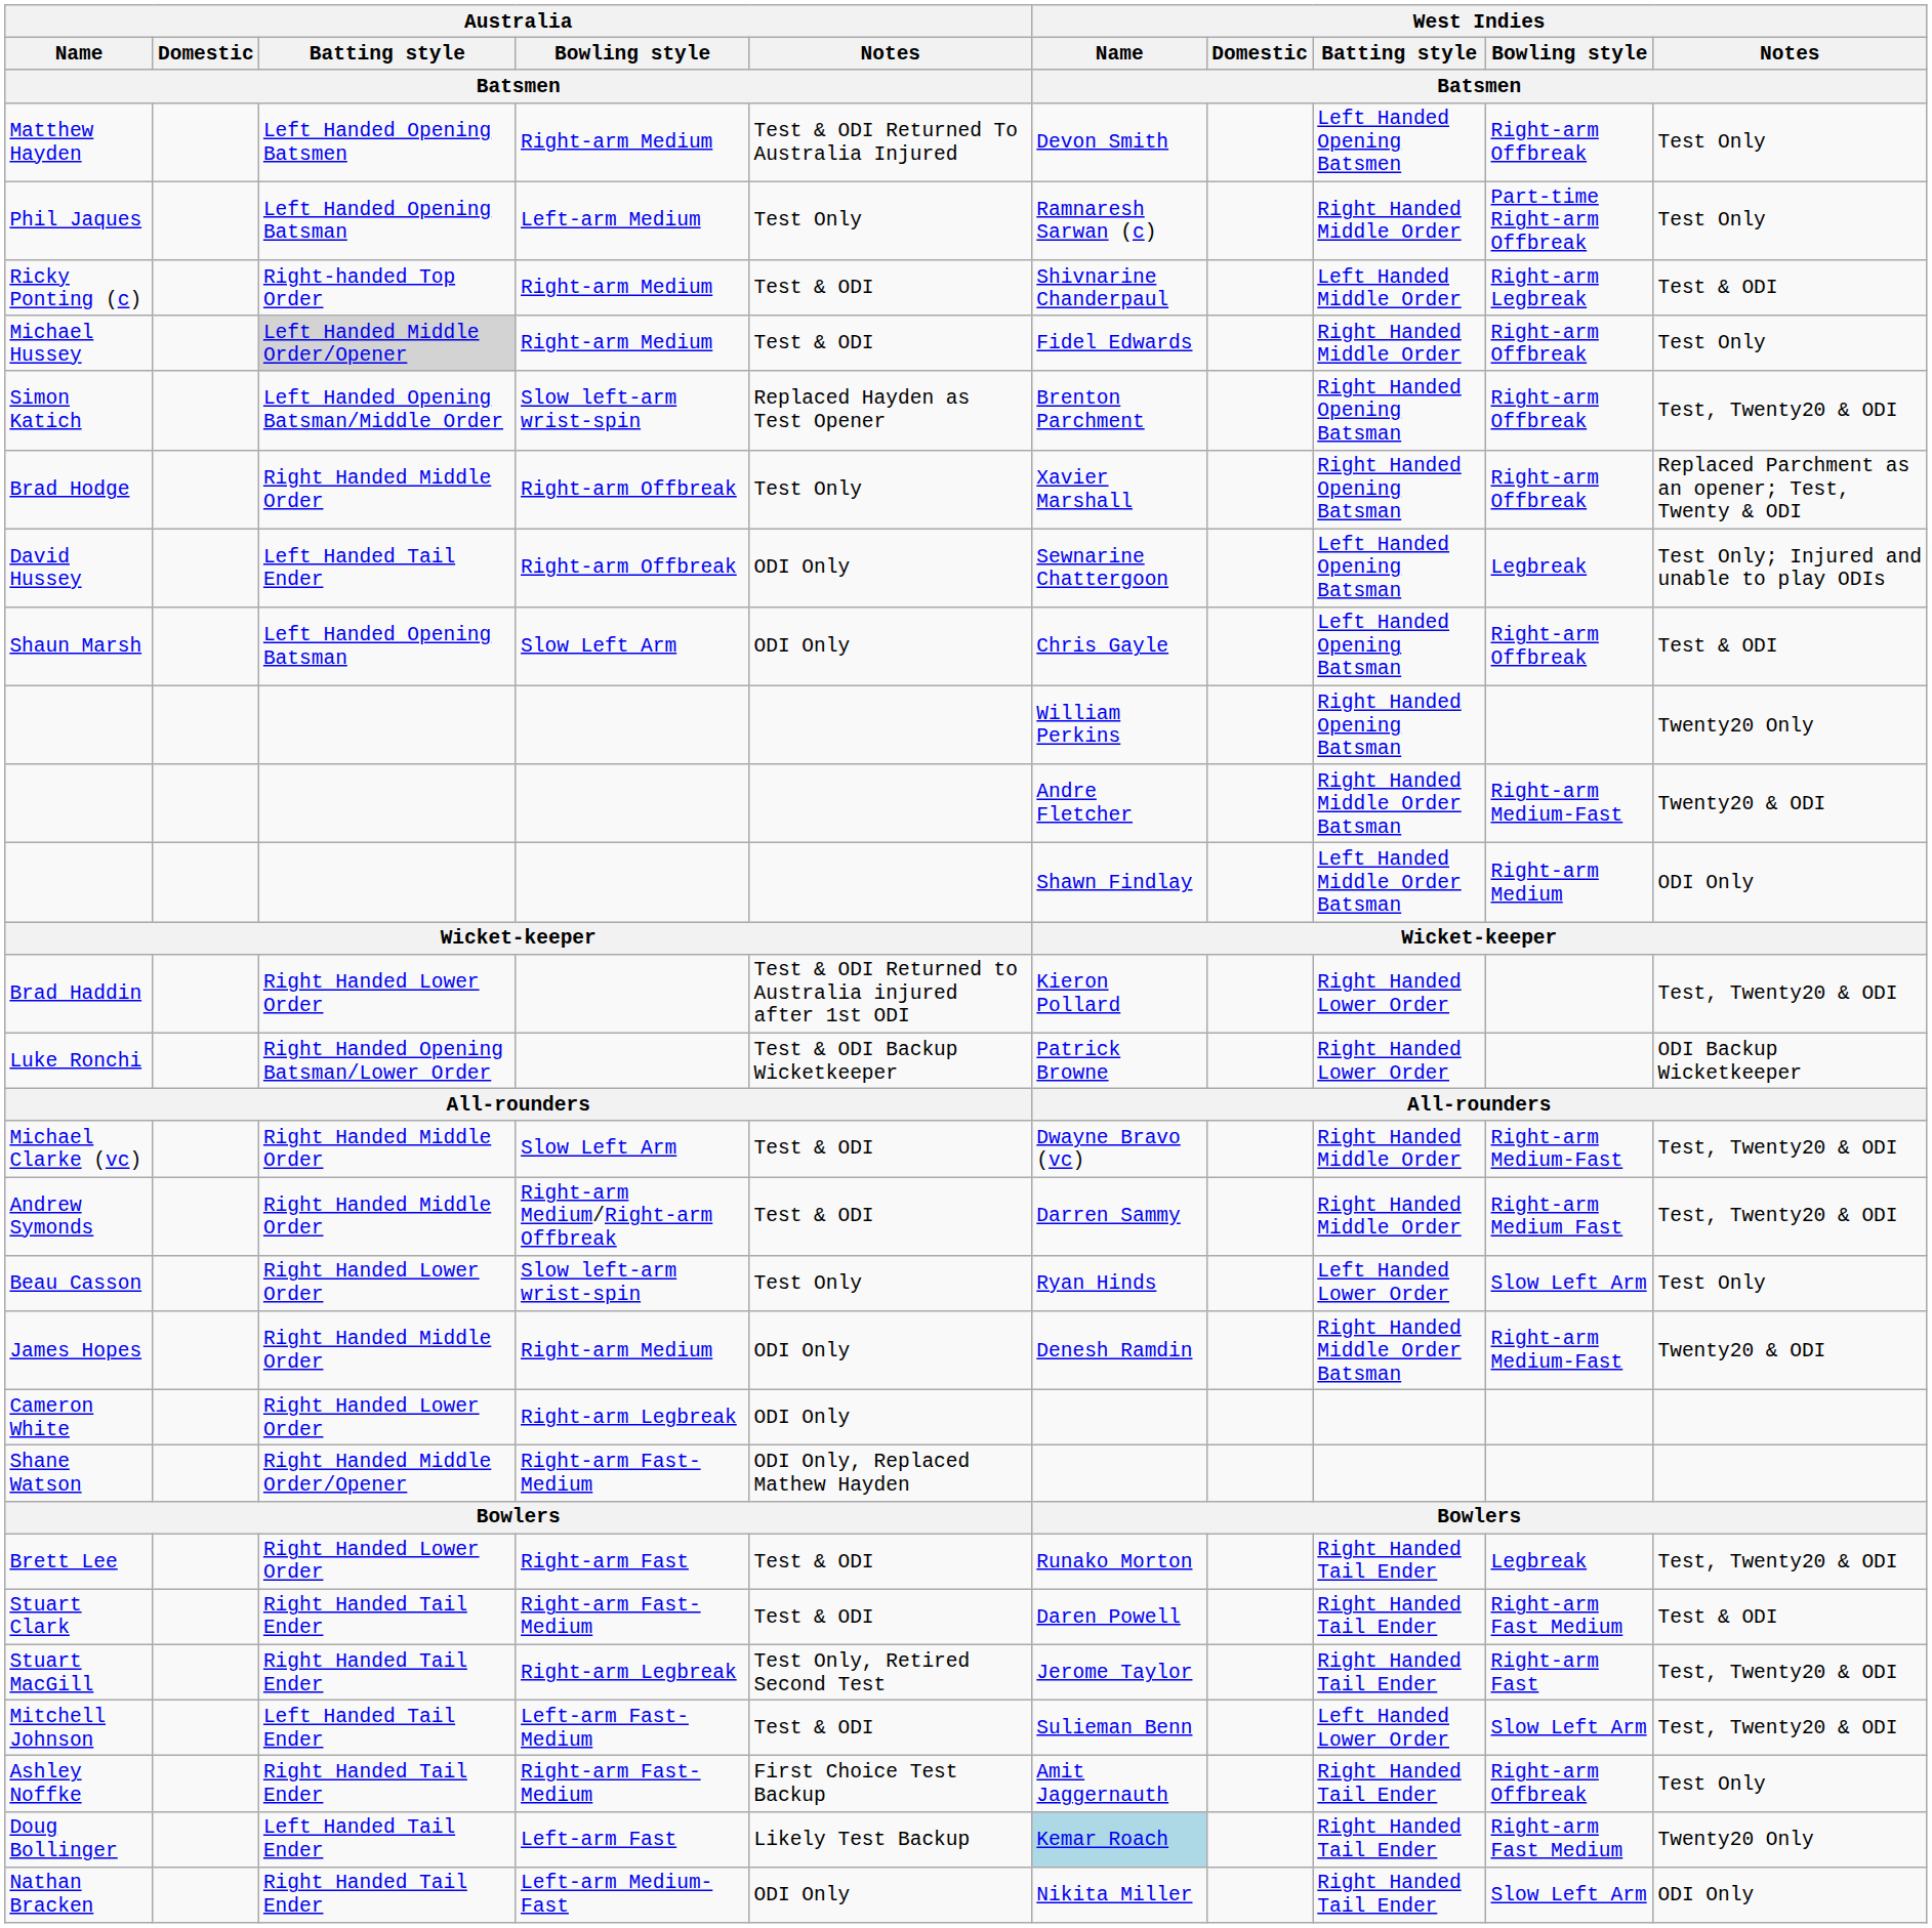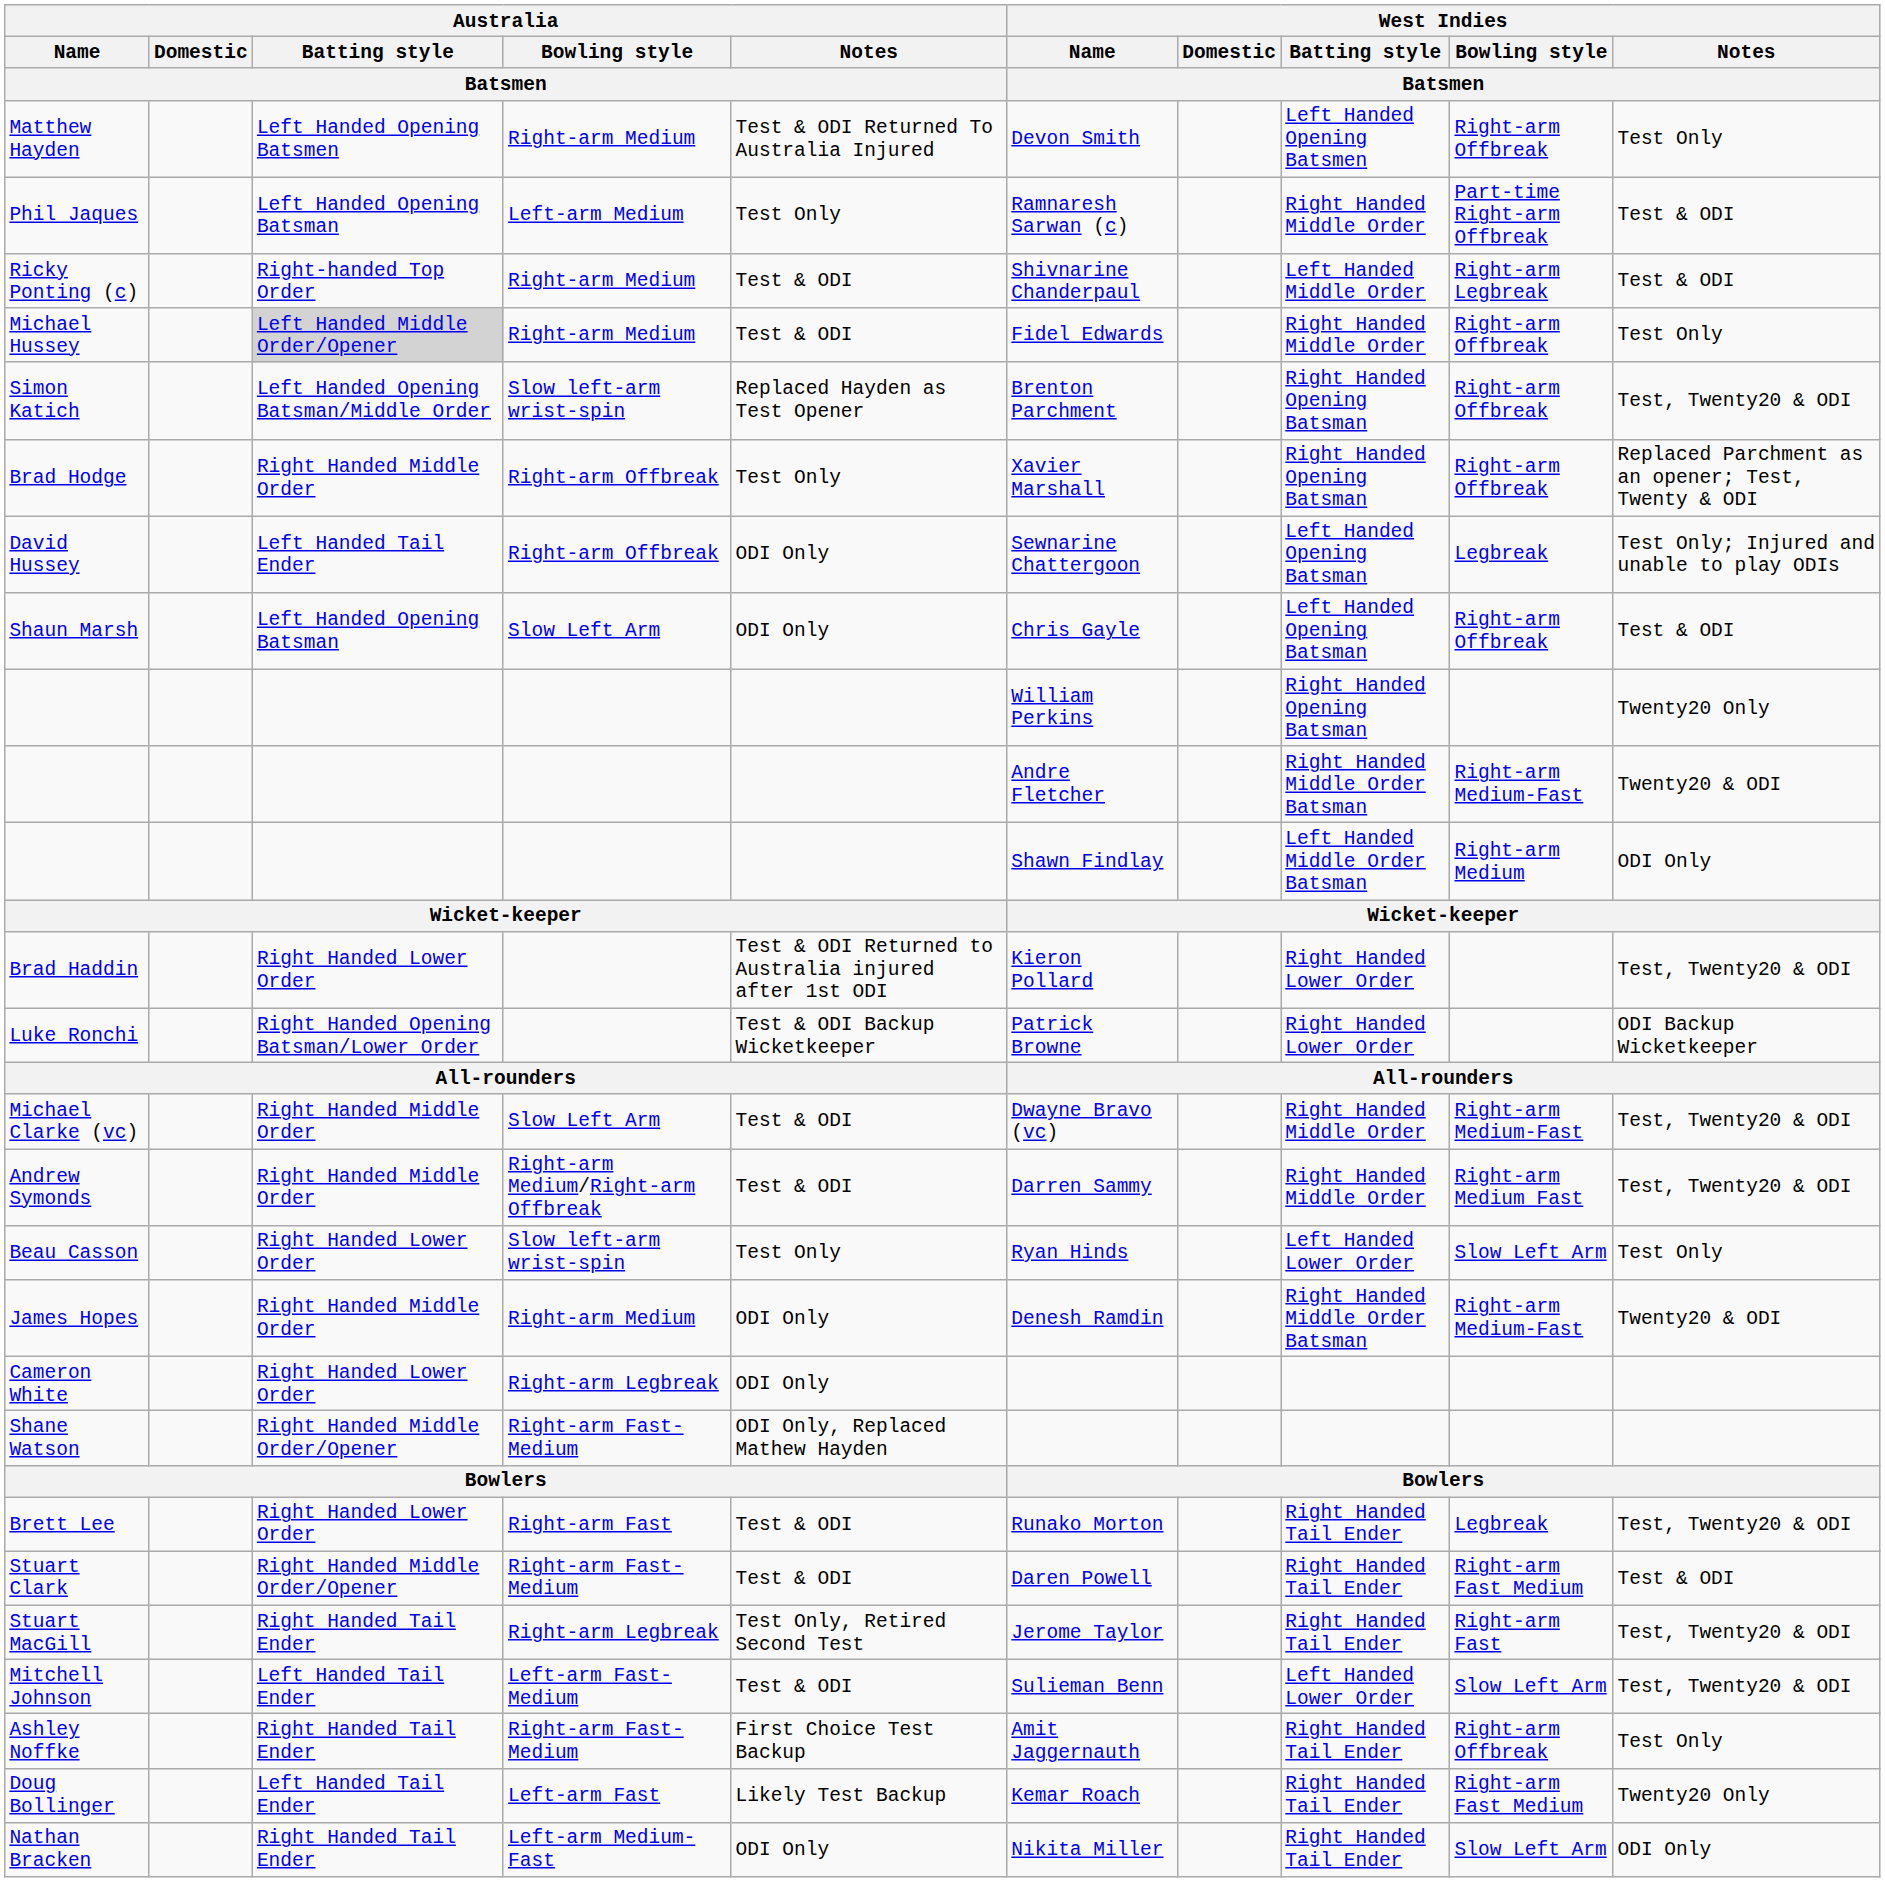Phil Jaques | West Indies / Notes / Batsmen: Test Only -> Test & ODI
Stuart Clark | Australia / Batting style / Batsmen: Right Handed Tail Ender -> Right Handed Middle Order/Opener
Doug Bollinger | West Indies / Name / Batsmen: lightblue background -> no background
